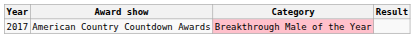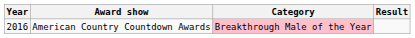American Country Countdown Awards | Year: 2017 -> 2016
